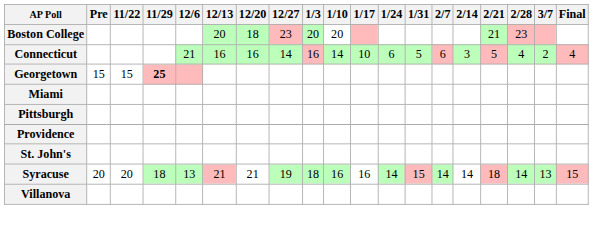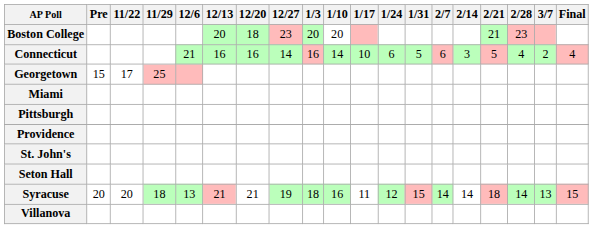Georgetown | 11/22: 15 -> 17
Georgetown | 11/29: bold -> normal
+ row: Seton Hall
Syracuse | 1/17: 16 -> 11
Syracuse | 1/24: 14 -> 12
